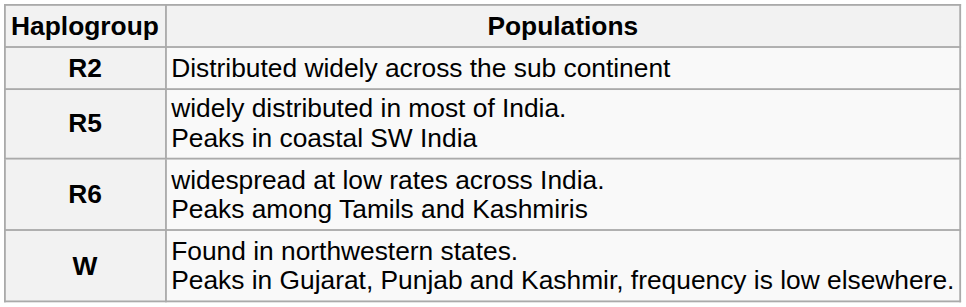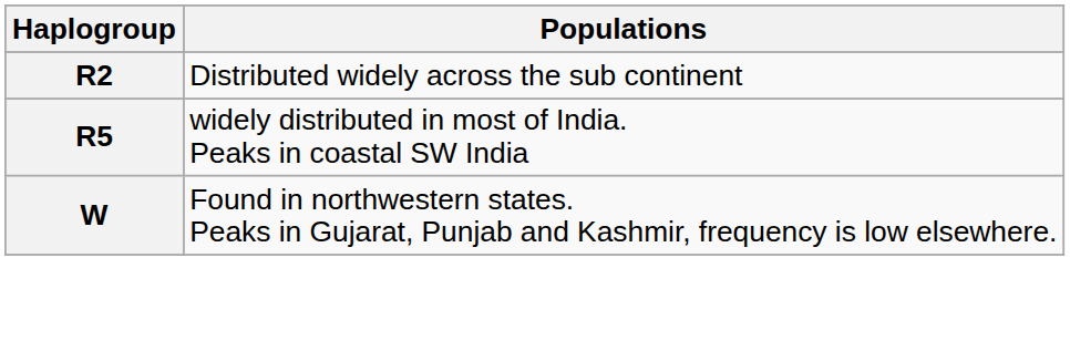- row: R6 | widespread at low rates across India. Peaks among Tamils and Kashmiris
